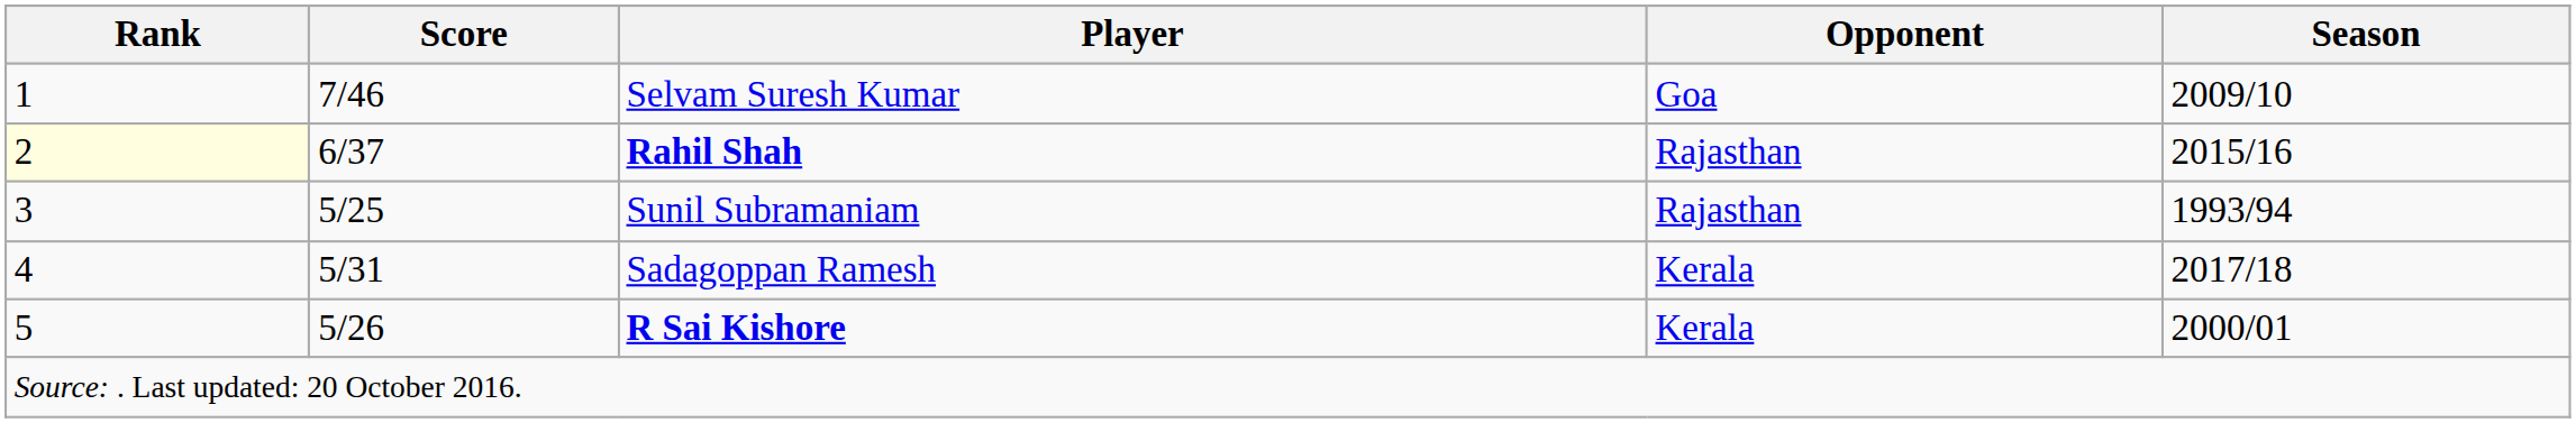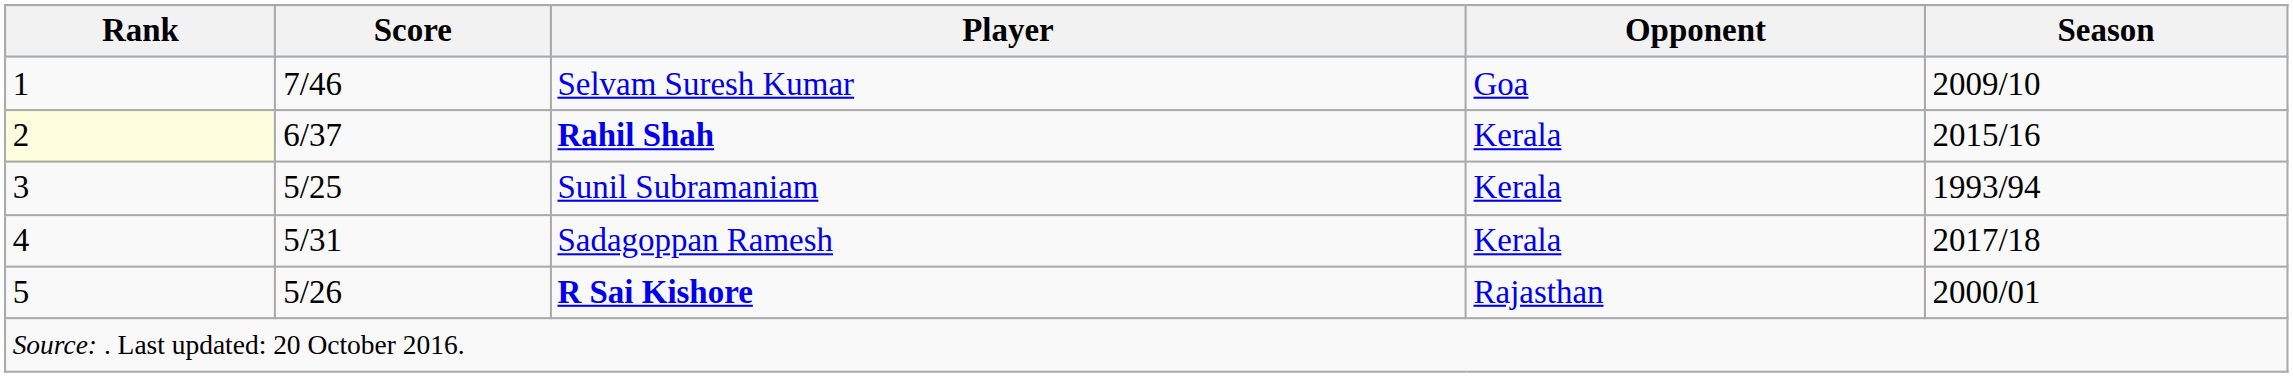Rahil Shah | Opponent: Rajasthan -> Kerala
Sunil Subramaniam | Opponent: Rajasthan -> Kerala
R Sai Kishore | Opponent: Kerala -> Rajasthan
